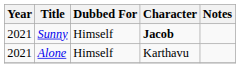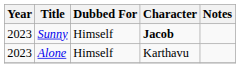Sunny | Year: 2021 -> 2023
Alone | Year: 2021 -> 2023
